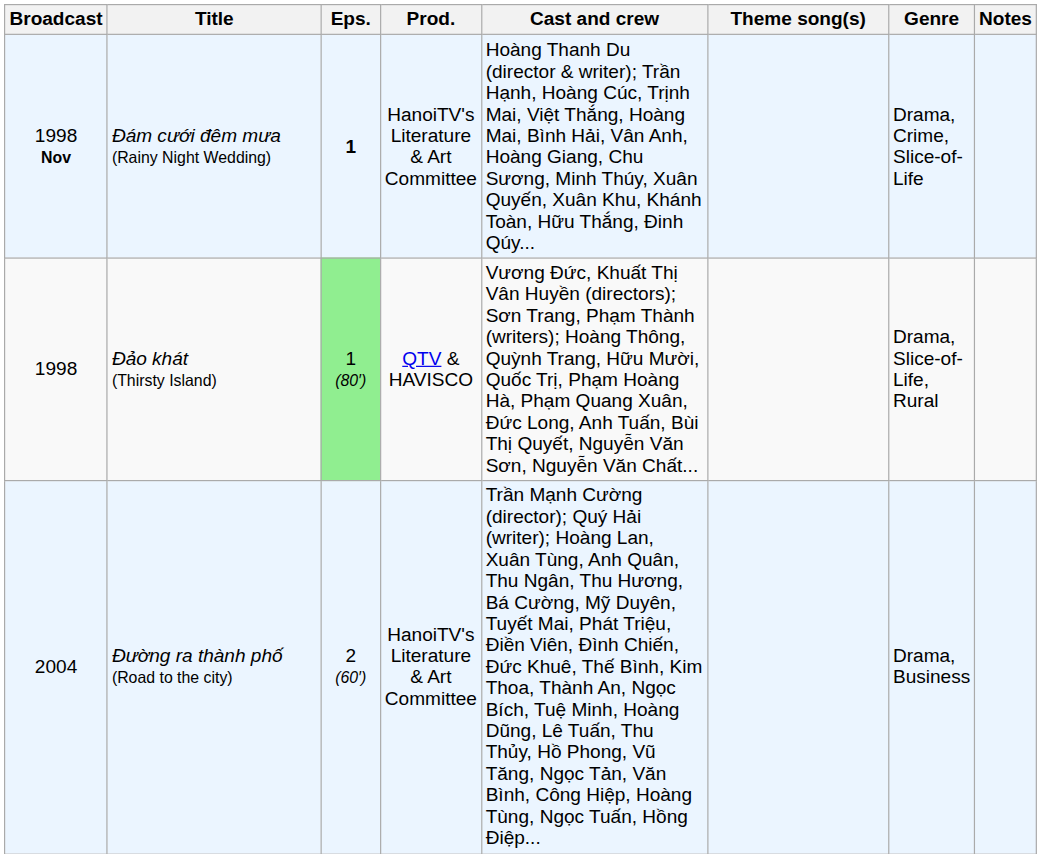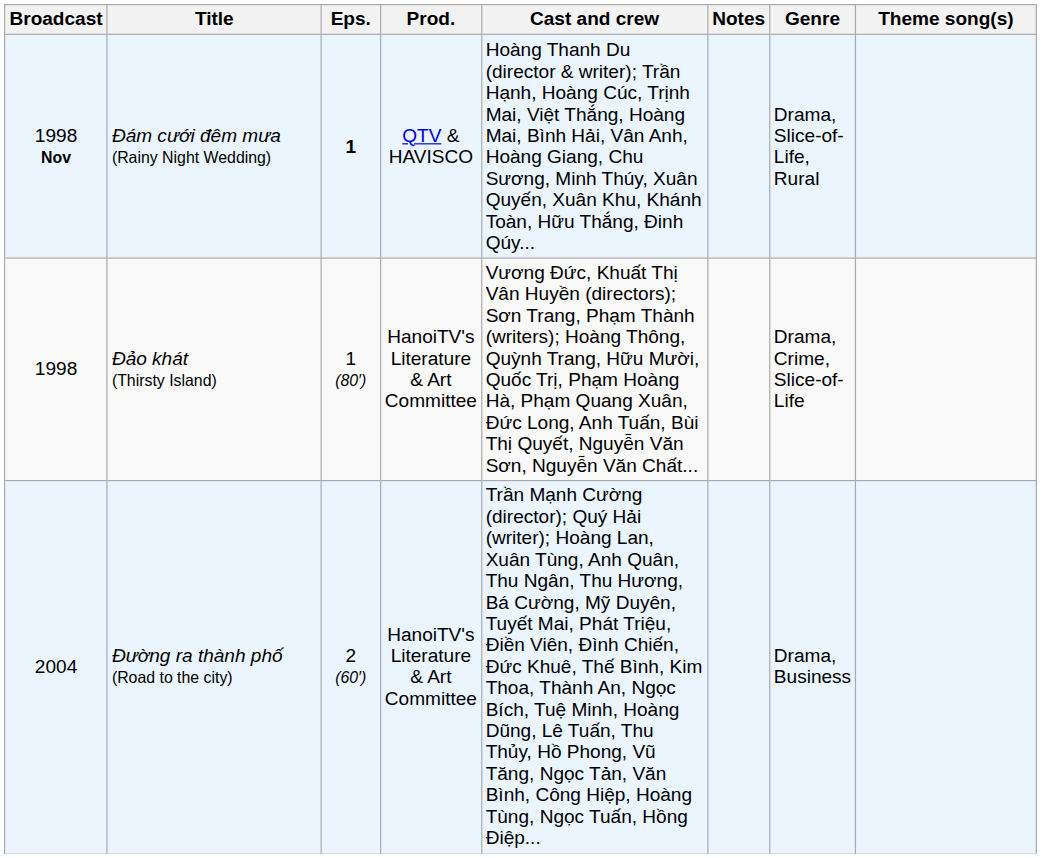columns swapped: Theme song(s) <-> Notes
Đám cưới đêm mưa (Rainy Night Wedding) | Prod.: HanoiTV's Literature & Art Committee -> QTV & HAVISCO
Đám cưới đêm mưa (Rainy Night Wedding) | Genre: Drama, Crime, Slice-of-Life -> Drama, Slice-of-Life, Rural
Đảo khát (Thirsty Island) | Eps.: lightgreen background -> no background
Đảo khát (Thirsty Island) | Prod.: QTV & HAVISCO -> HanoiTV's Literature & Art Committee
Đảo khát (Thirsty Island) | Genre: Drama, Slice-of-Life, Rural -> Drama, Crime, Slice-of-Life
